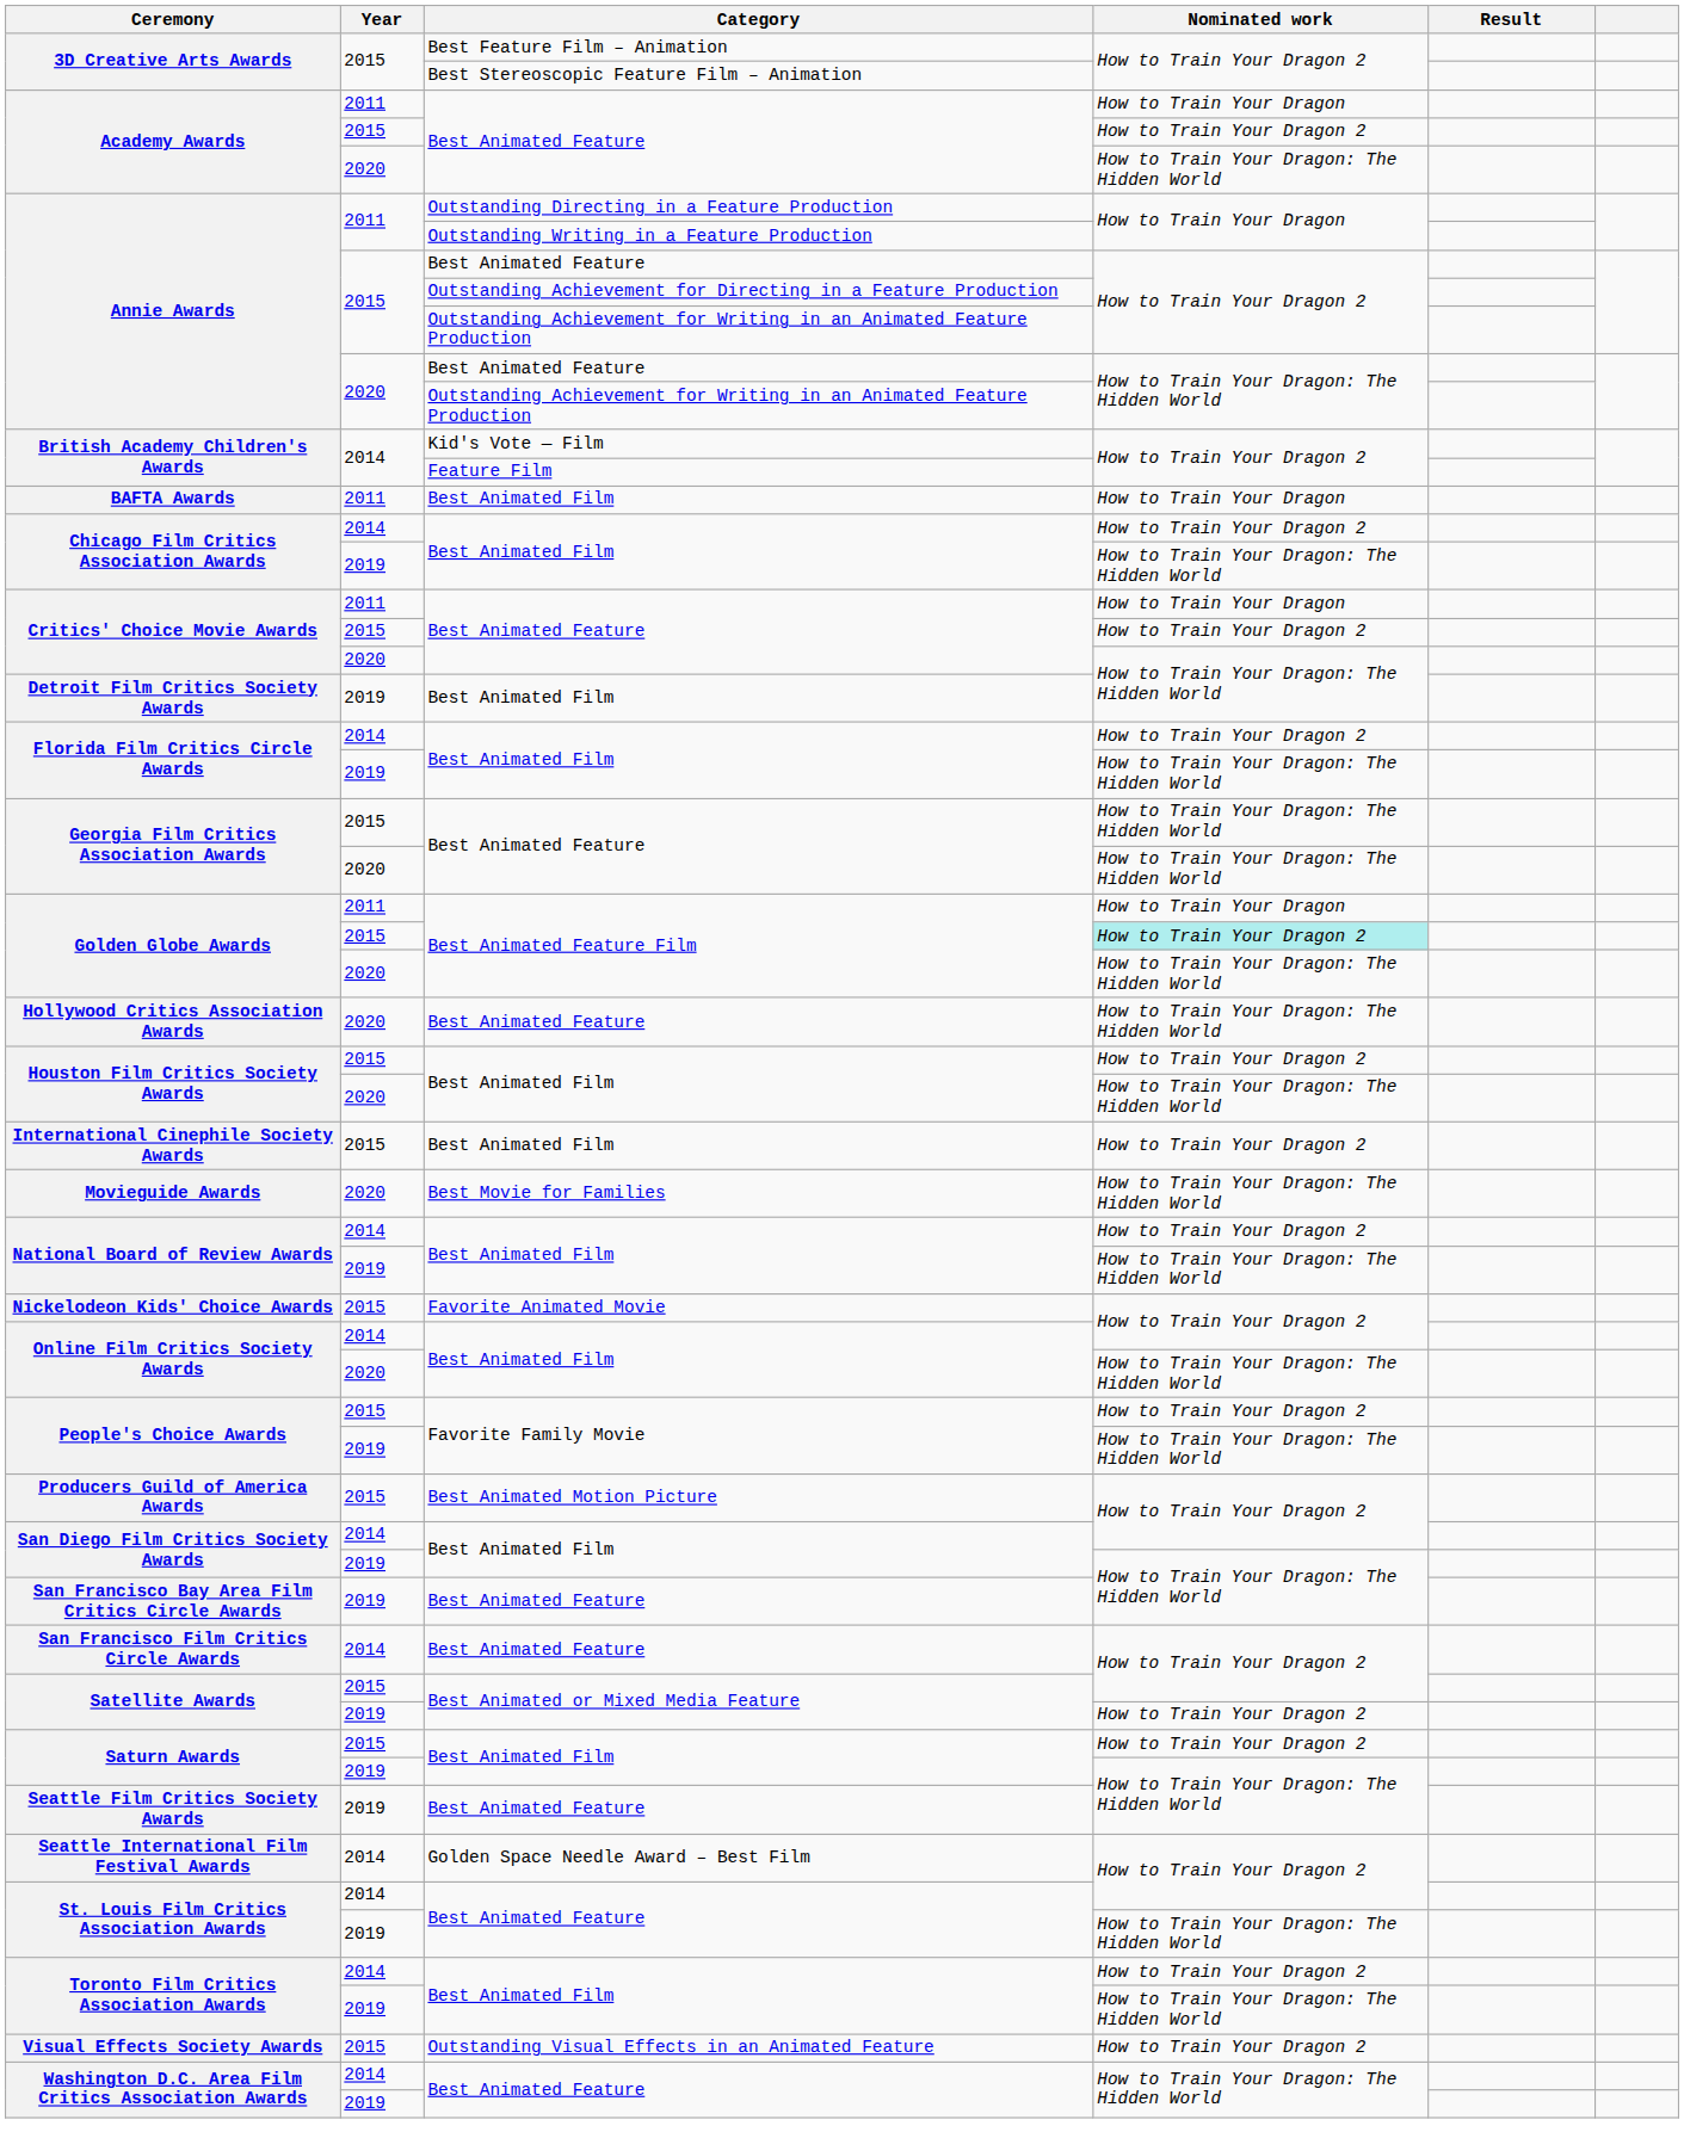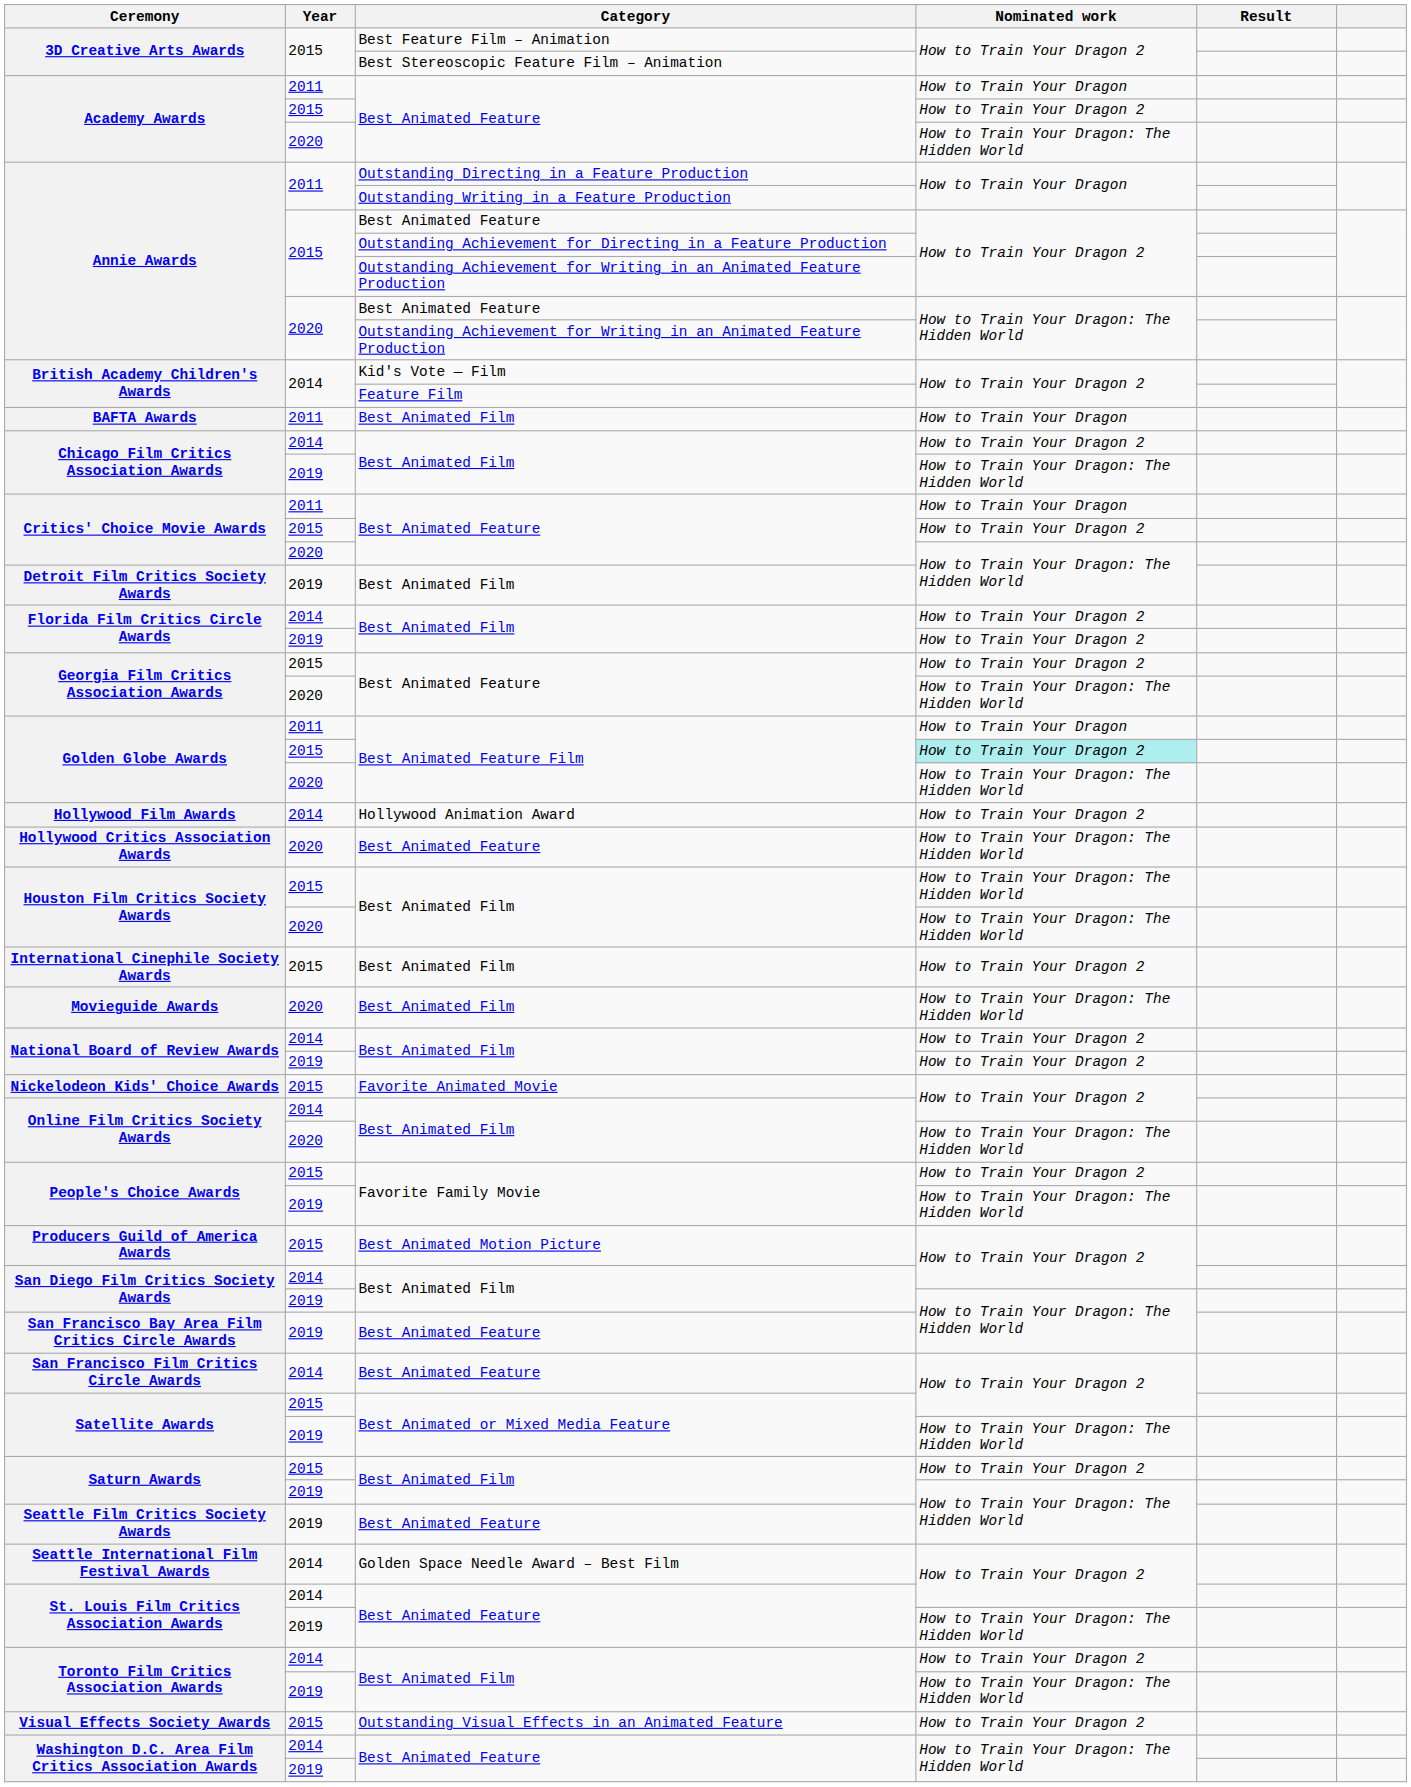Florida Film Critics Circle Awards / 2019 | Nominated work: How to Train Your Dragon: The Hidden World -> How to Train Your Dragon 2
Georgia Film Critics Association Awards / 2015 | Nominated work: How to Train Your Dragon: The Hidden World -> How to Train Your Dragon 2
+ row: Hollywood Film Awards | 2014 | Hollywood Animation Award | How to Train Your Dragon 2
Houston Film Critics Society Awards / 2015 | Nominated work: How to Train Your Dragon 2 -> How to Train Your Dragon: The Hidden World
Movieguide Awards | Category: Best Movie for Families -> Best Animated Film
National Board of Review Awards / 2019 | Nominated work: How to Train Your Dragon: The Hidden World -> How to Train Your Dragon 2
Satellite Awards / 2019 | Nominated work: How to Train Your Dragon 2 -> How to Train Your Dragon: The Hidden World
